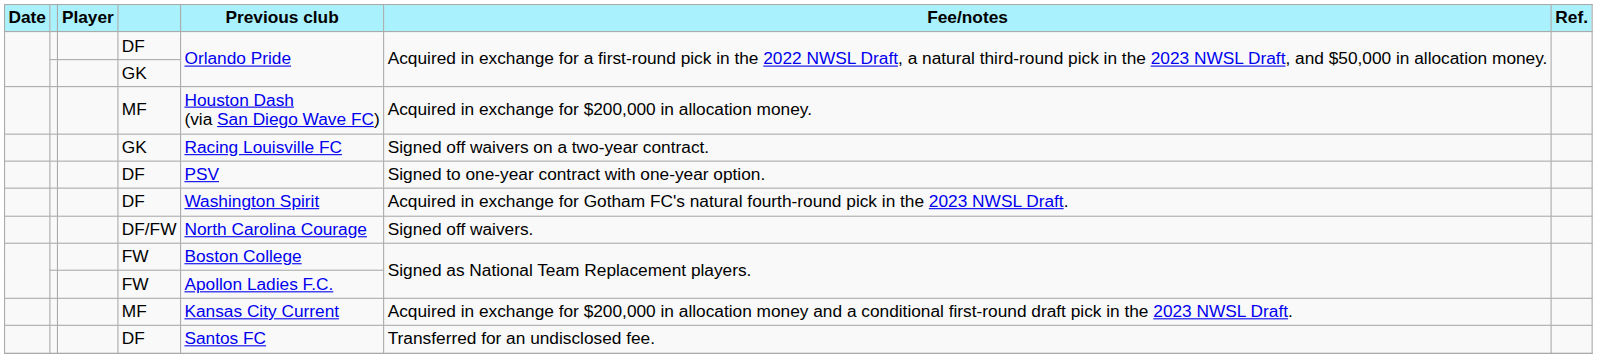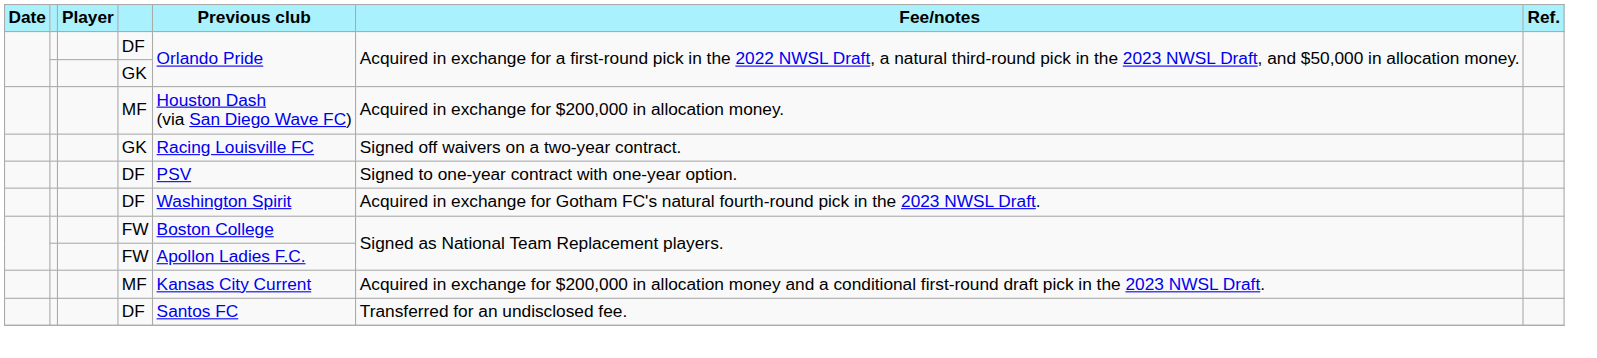- row: DF/FW | North Carolina Courage | Signed off waivers.
